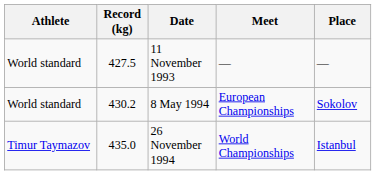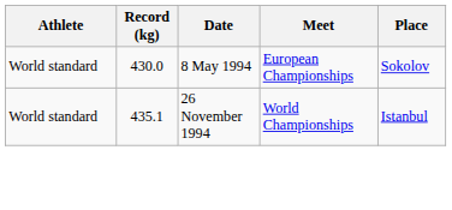- row: World standard | 427.5 | 11 November 1993 | — | —
8 May 1994 | Record (kg): 430.2 -> 430.0
26 November 1994 | Athlete: Timur Taymazov -> World standard
26 November 1994 | Record (kg): 435.0 -> 435.1
